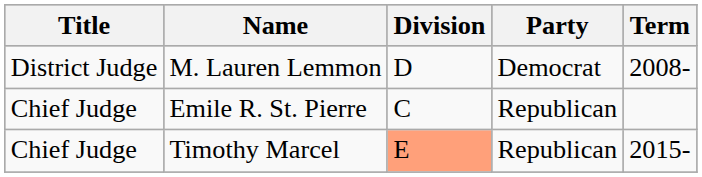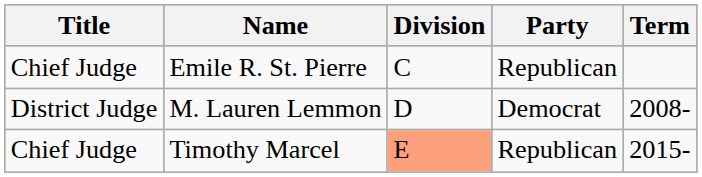rows swapped: Emile R. St. Pierre <-> M. Lauren Lemmon
